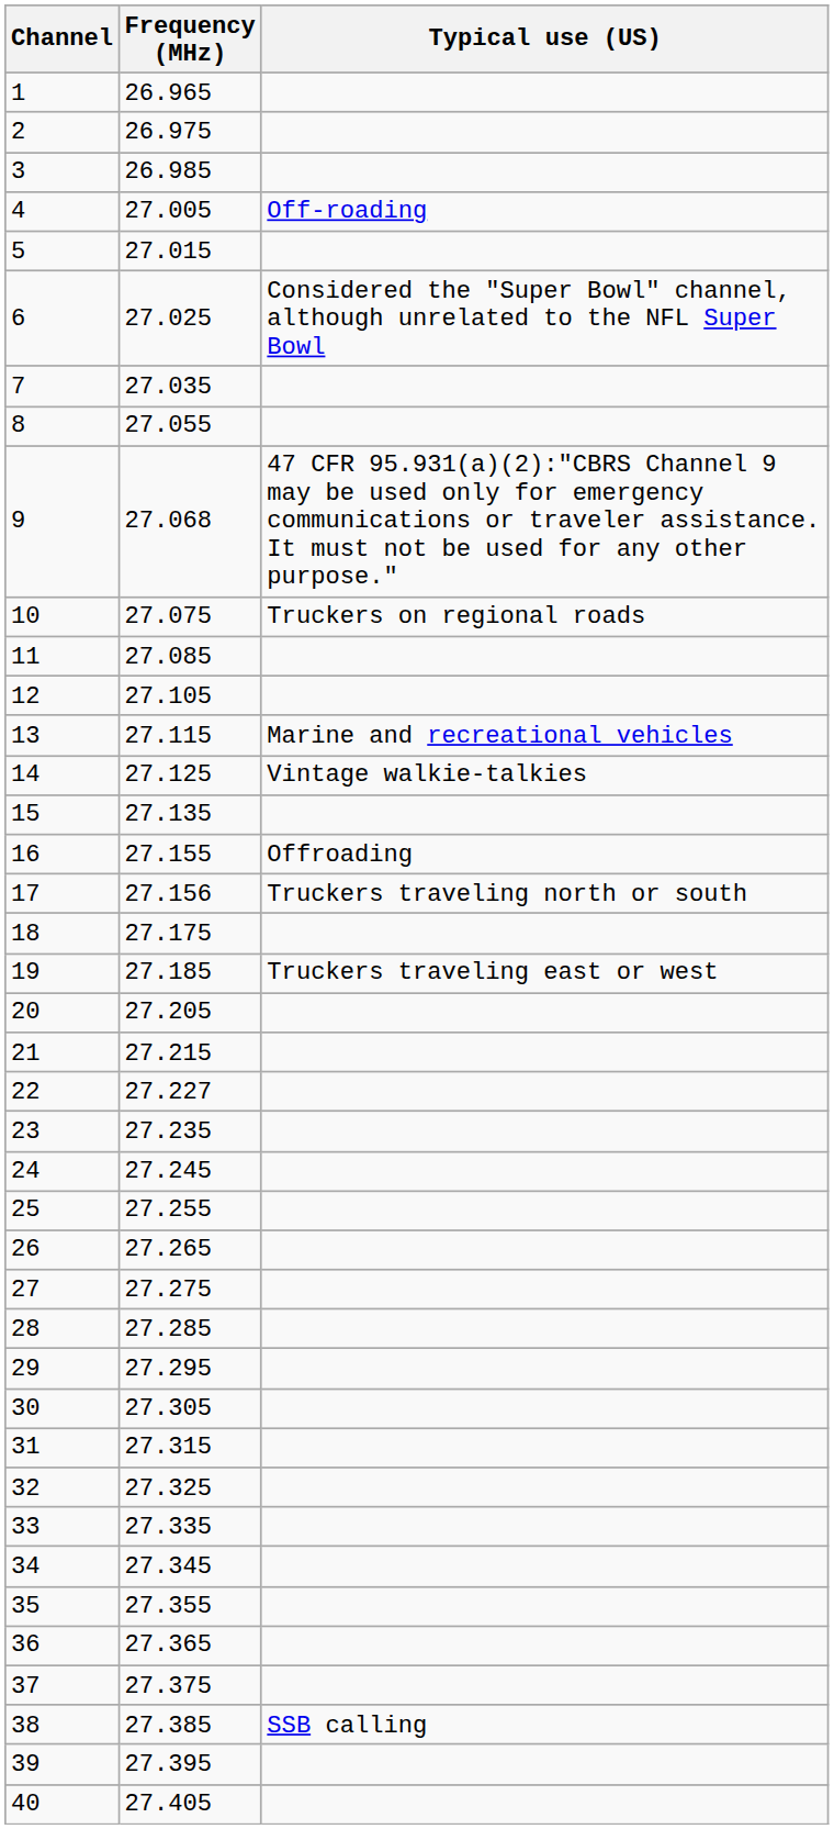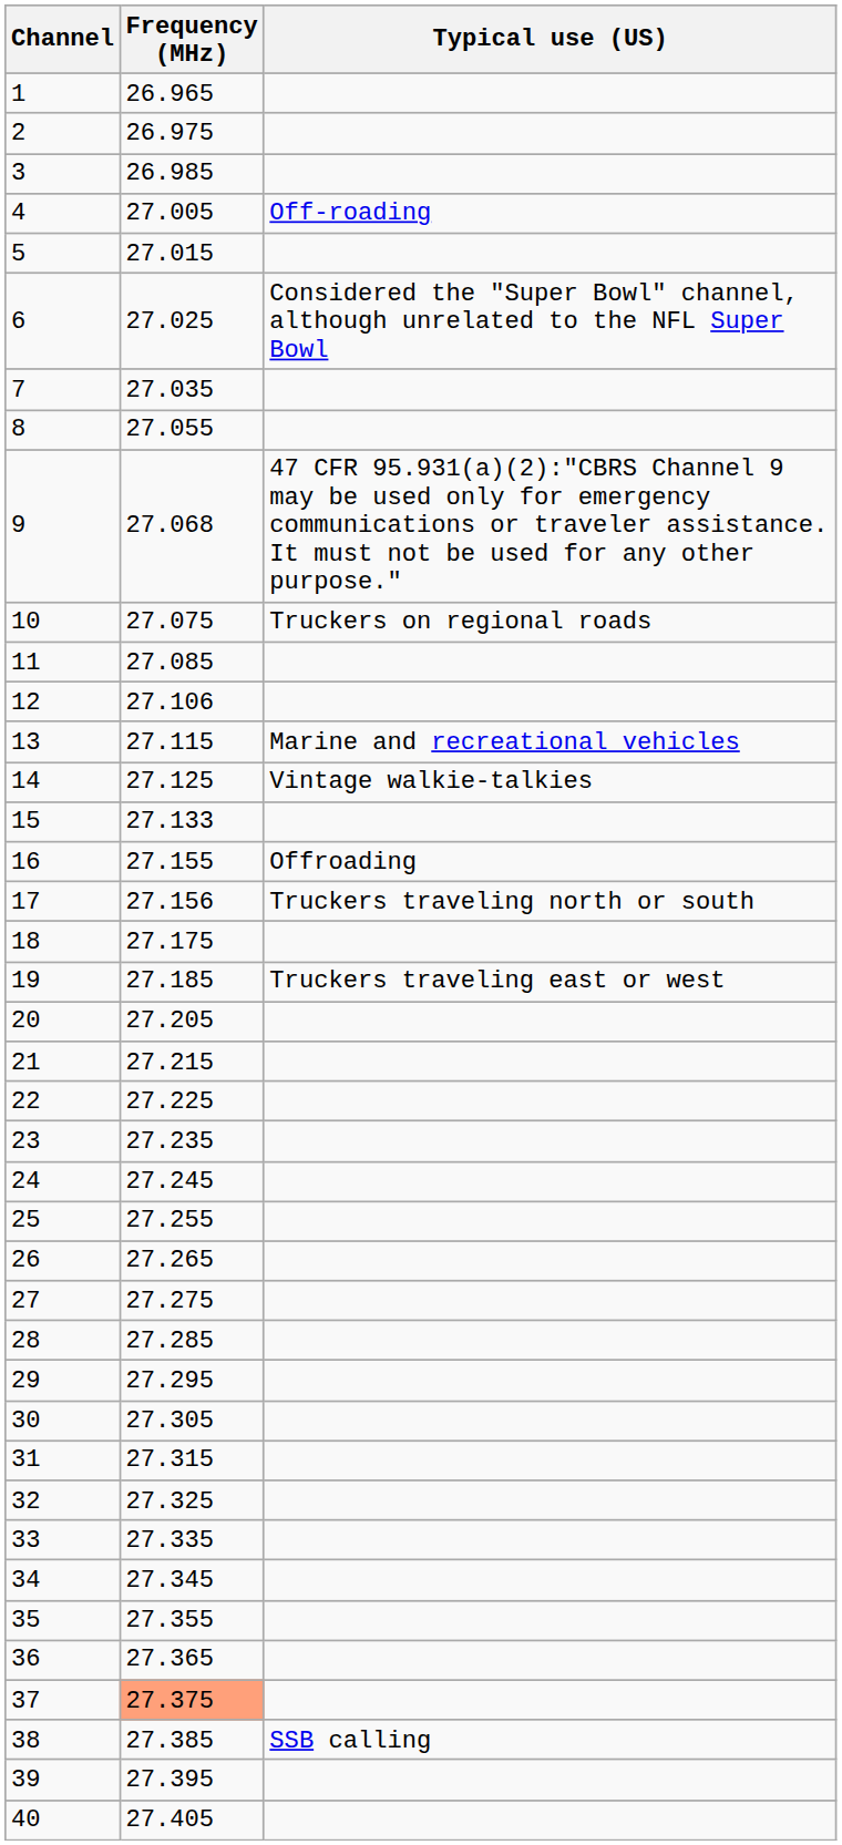12 | Frequency (MHz): 27.105 -> 27.106
15 | Frequency (MHz): 27.135 -> 27.133
22 | Frequency (MHz): 27.227 -> 27.225
37 | Frequency (MHz): no background -> lightsalmon background
